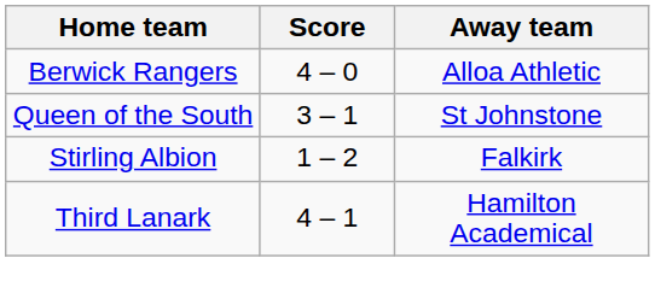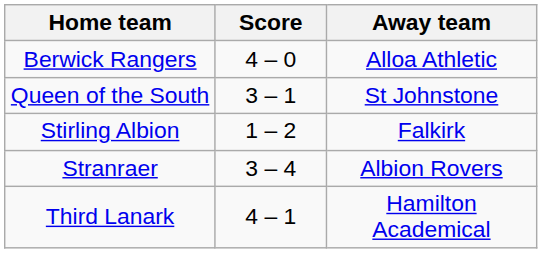+ row: Stranraer | 3 – 4 | Albion Rovers
